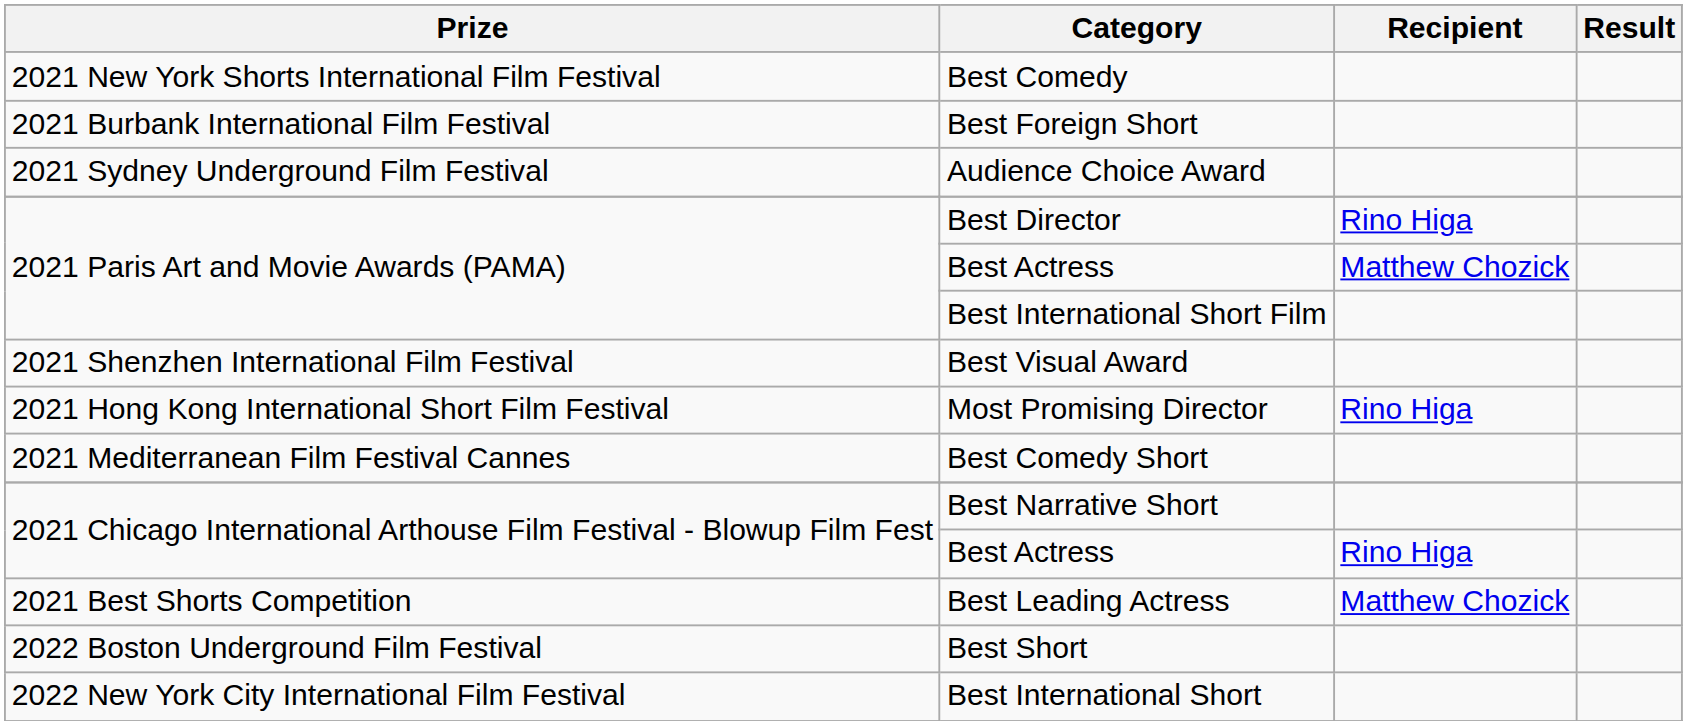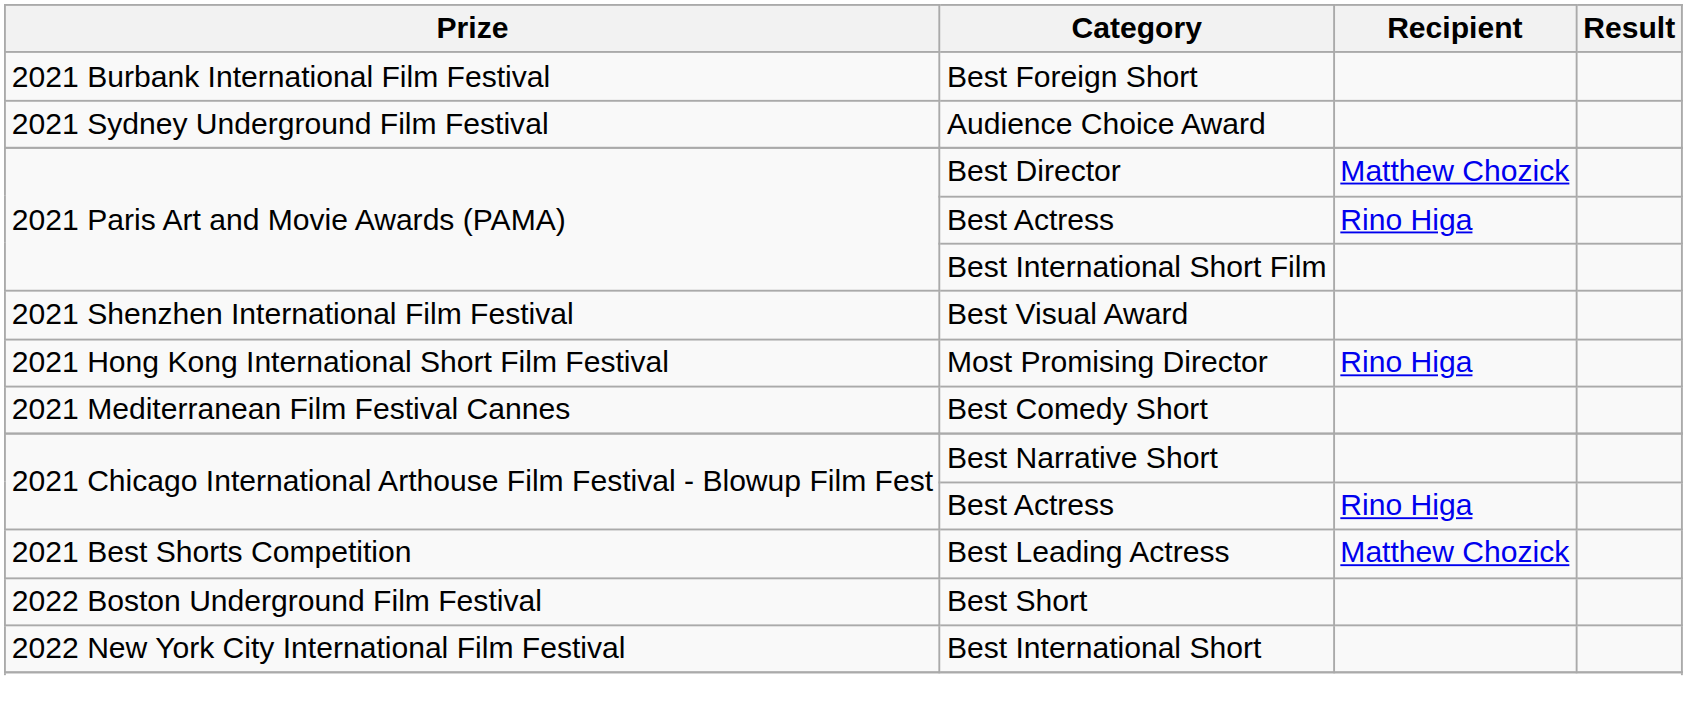- row: 2021 New York Shorts International Film Festival | Best Comedy
Best Director | Recipient: Rino Higa -> Matthew Chozick
2021 Paris Art and Movie Awards (PAMA) / Best Actress | Recipient: Matthew Chozick -> Rino Higa
